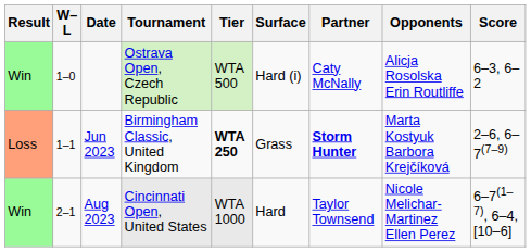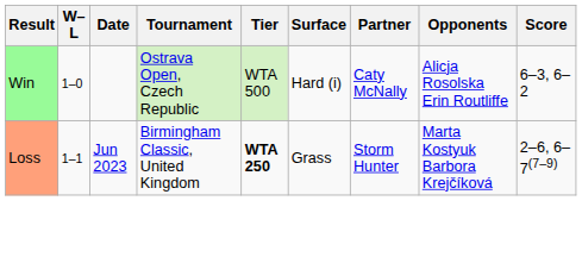Jun 2023 | Partner: bold -> normal
- row: Win | 2–1 | Aug 2023 | Cincinnati Open, United States | WTA 1000 | Hard | Taylor Townsend | Nicole Melichar-Martinez Ellen Perez | 6–7(1–7), 6–4, [10–6]
